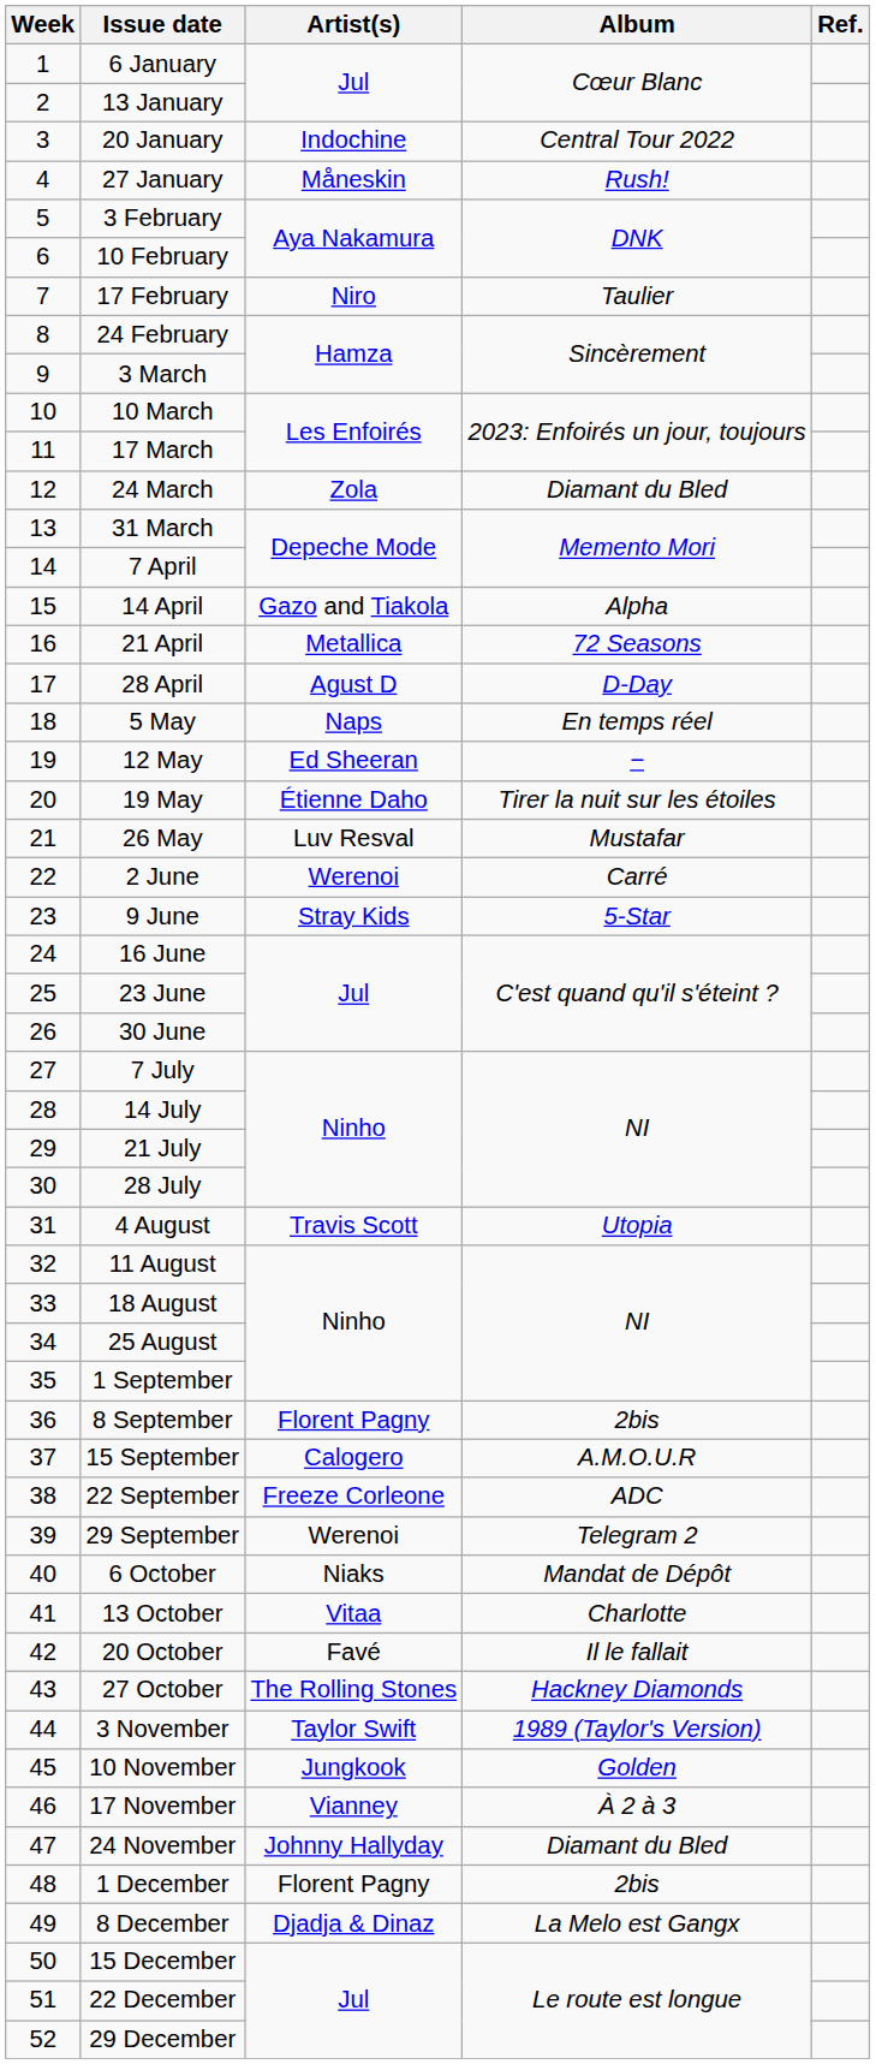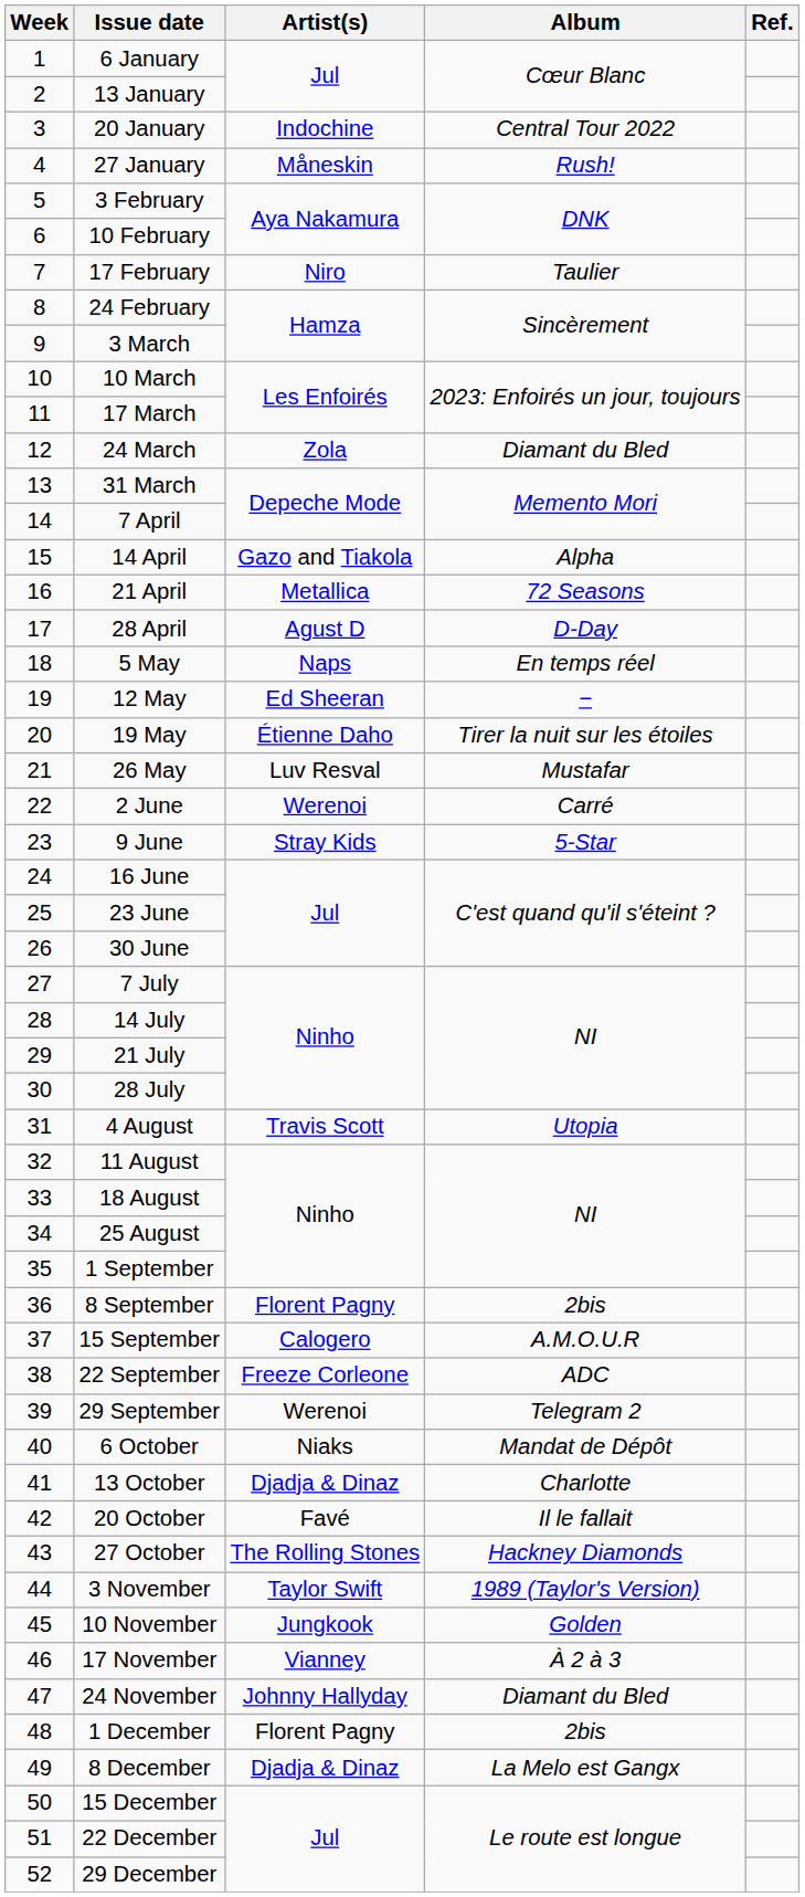13 October | Artist(s): Vitaa -> Djadja & Dinaz
